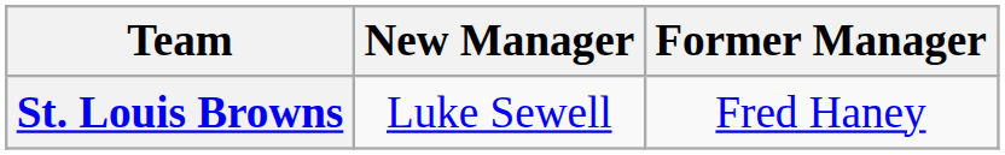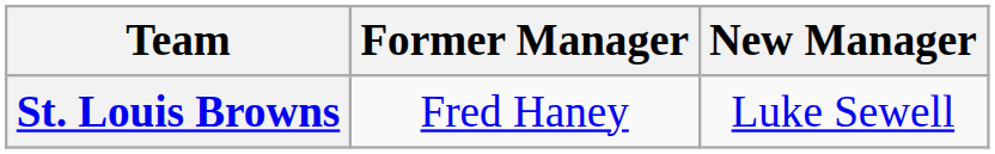columns swapped: Former Manager <-> New Manager
